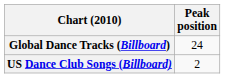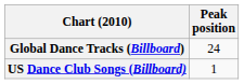US Dance Club Songs (Billboard) | Peak position: 2 -> 1
